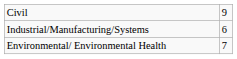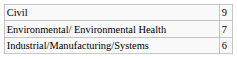rows swapped: Environmental/ Environmental Health <-> Industrial/Manufacturing/Systems
